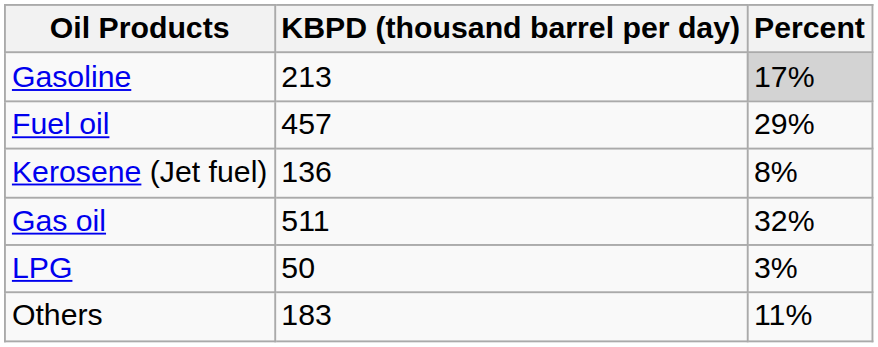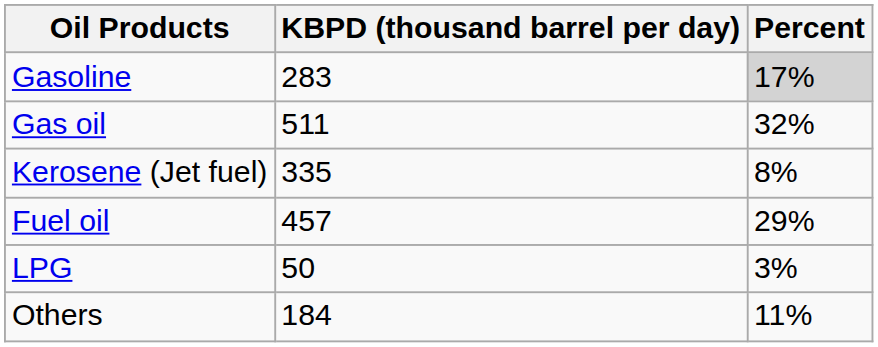Gasoline | KBPD (thousand barrel per day): 213 -> 283
rows swapped: Gas oil <-> Fuel oil
Kerosene (Jet fuel) | KBPD (thousand barrel per day): 136 -> 335
Others | KBPD (thousand barrel per day): 183 -> 184
